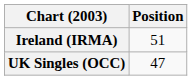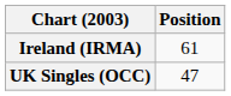Ireland (IRMA) | Position: 51 -> 61
